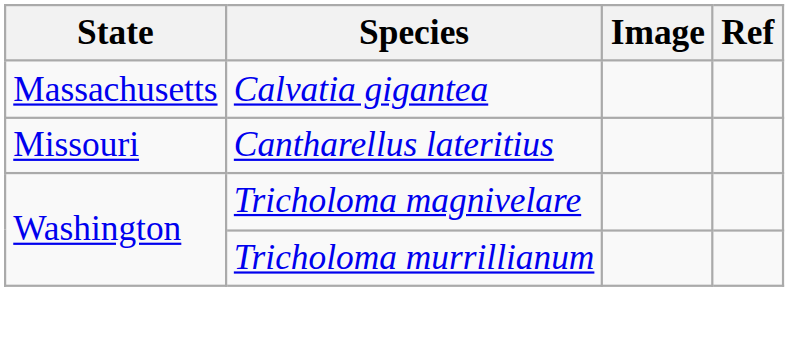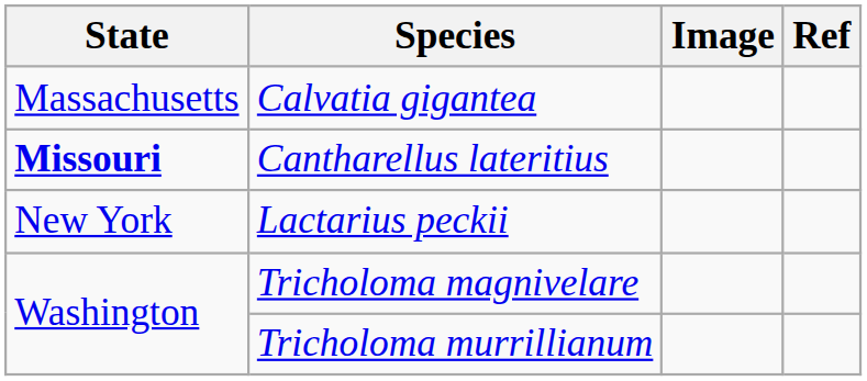Cantharellus lateritius | State: normal -> bold
+ row: New York | Lactarius peckii
